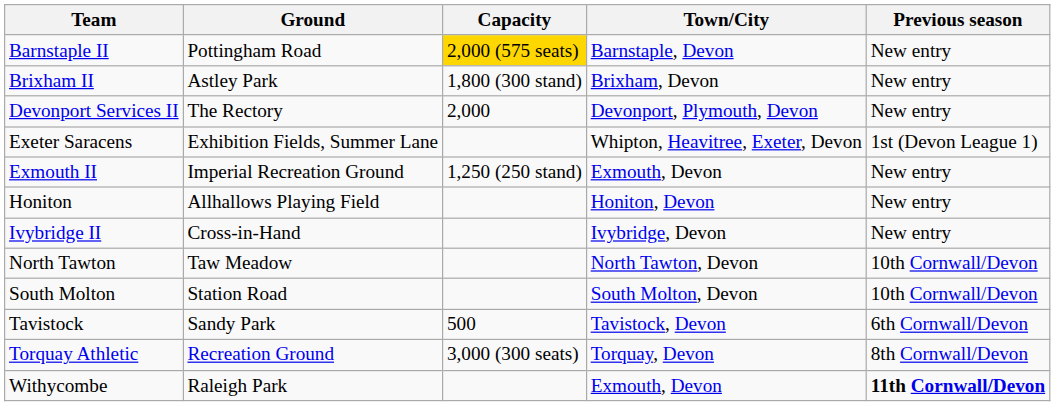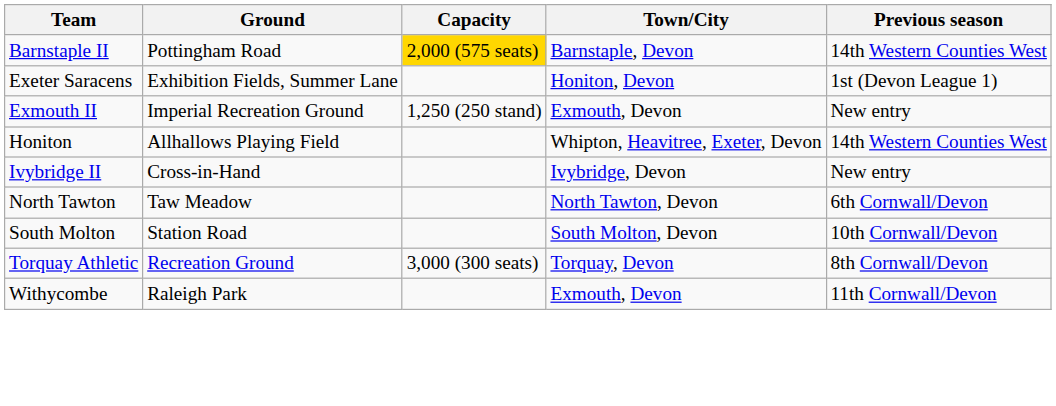Barnstaple II | Previous season: New entry -> 14th Western Counties West
- row: Brixham II | Astley Park | 1,800 (300 stand) | Brixham, Devon | New entry
- row: Devonport Services II | The Rectory | 2,000 | Devonport, Plymouth, Devon | New entry
Exeter Saracens | Town/City: Whipton, Heavitree, Exeter, Devon -> Honiton, Devon
Honiton | Town/City: Honiton, Devon -> Whipton, Heavitree, Exeter, Devon
Honiton | Previous season: New entry -> 14th Western Counties West
North Tawton | Previous season: 10th Cornwall/Devon -> 6th Cornwall/Devon
- row: Tavistock | Sandy Park | 500 | Tavistock, Devon | 6th Cornwall/Devon
Withycombe | Previous season: bold -> normal
